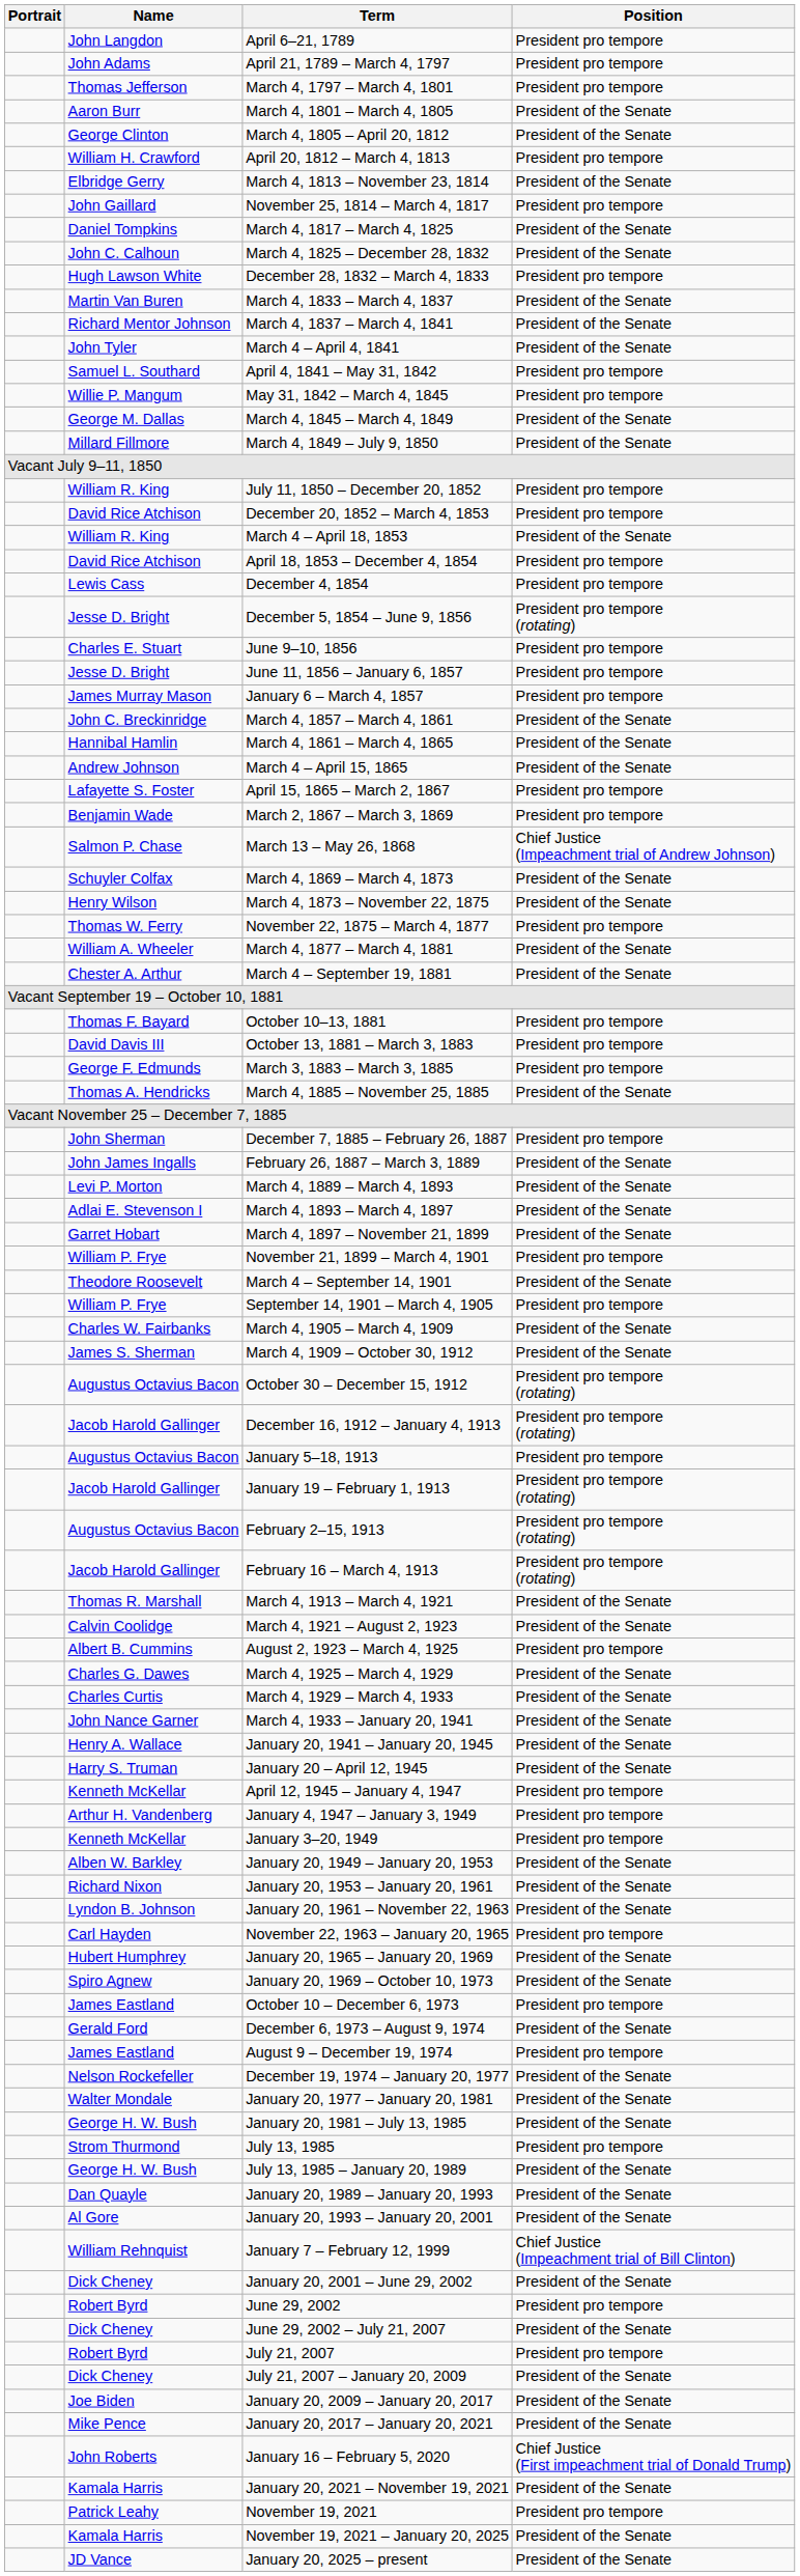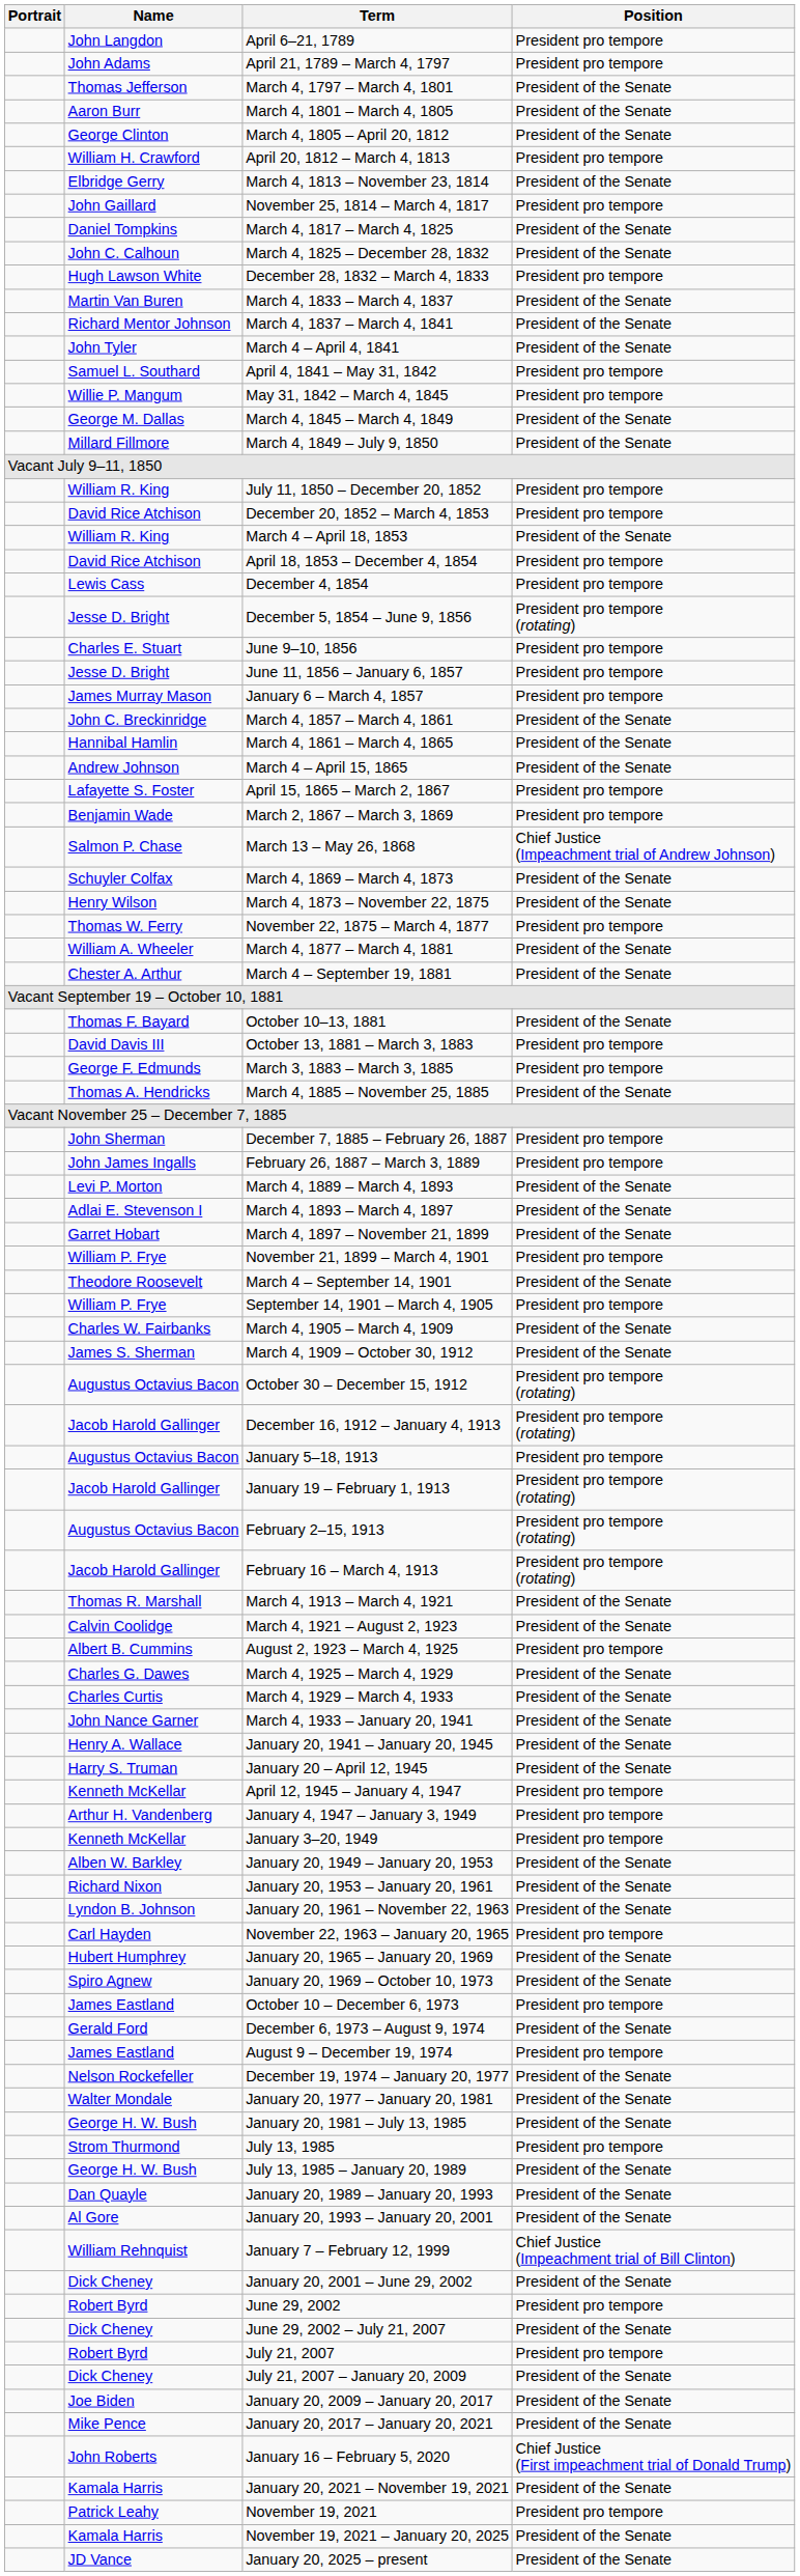March 4, 1797 – March 4, 1801 | Position: President pro tempore -> President of the Senate
October 10–13, 1881 | Position: President pro tempore -> President of the Senate
February 26, 1887 – March 3, 1889 | Position: President of the Senate -> President pro tempore
